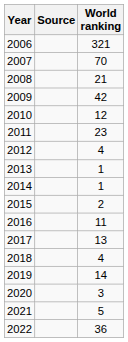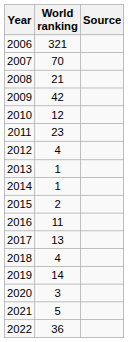columns swapped: World ranking <-> Source
